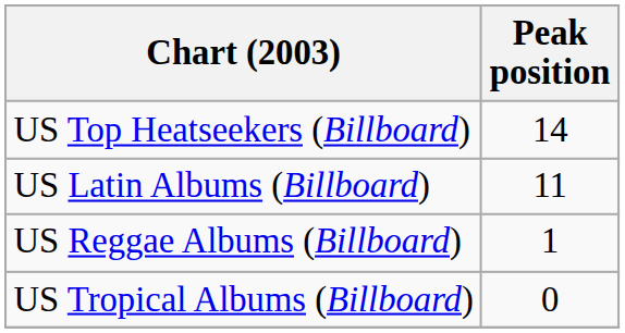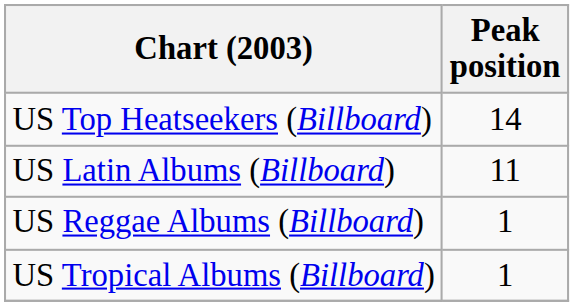US Tropical Albums (Billboard) | Peak position: 0 -> 1
